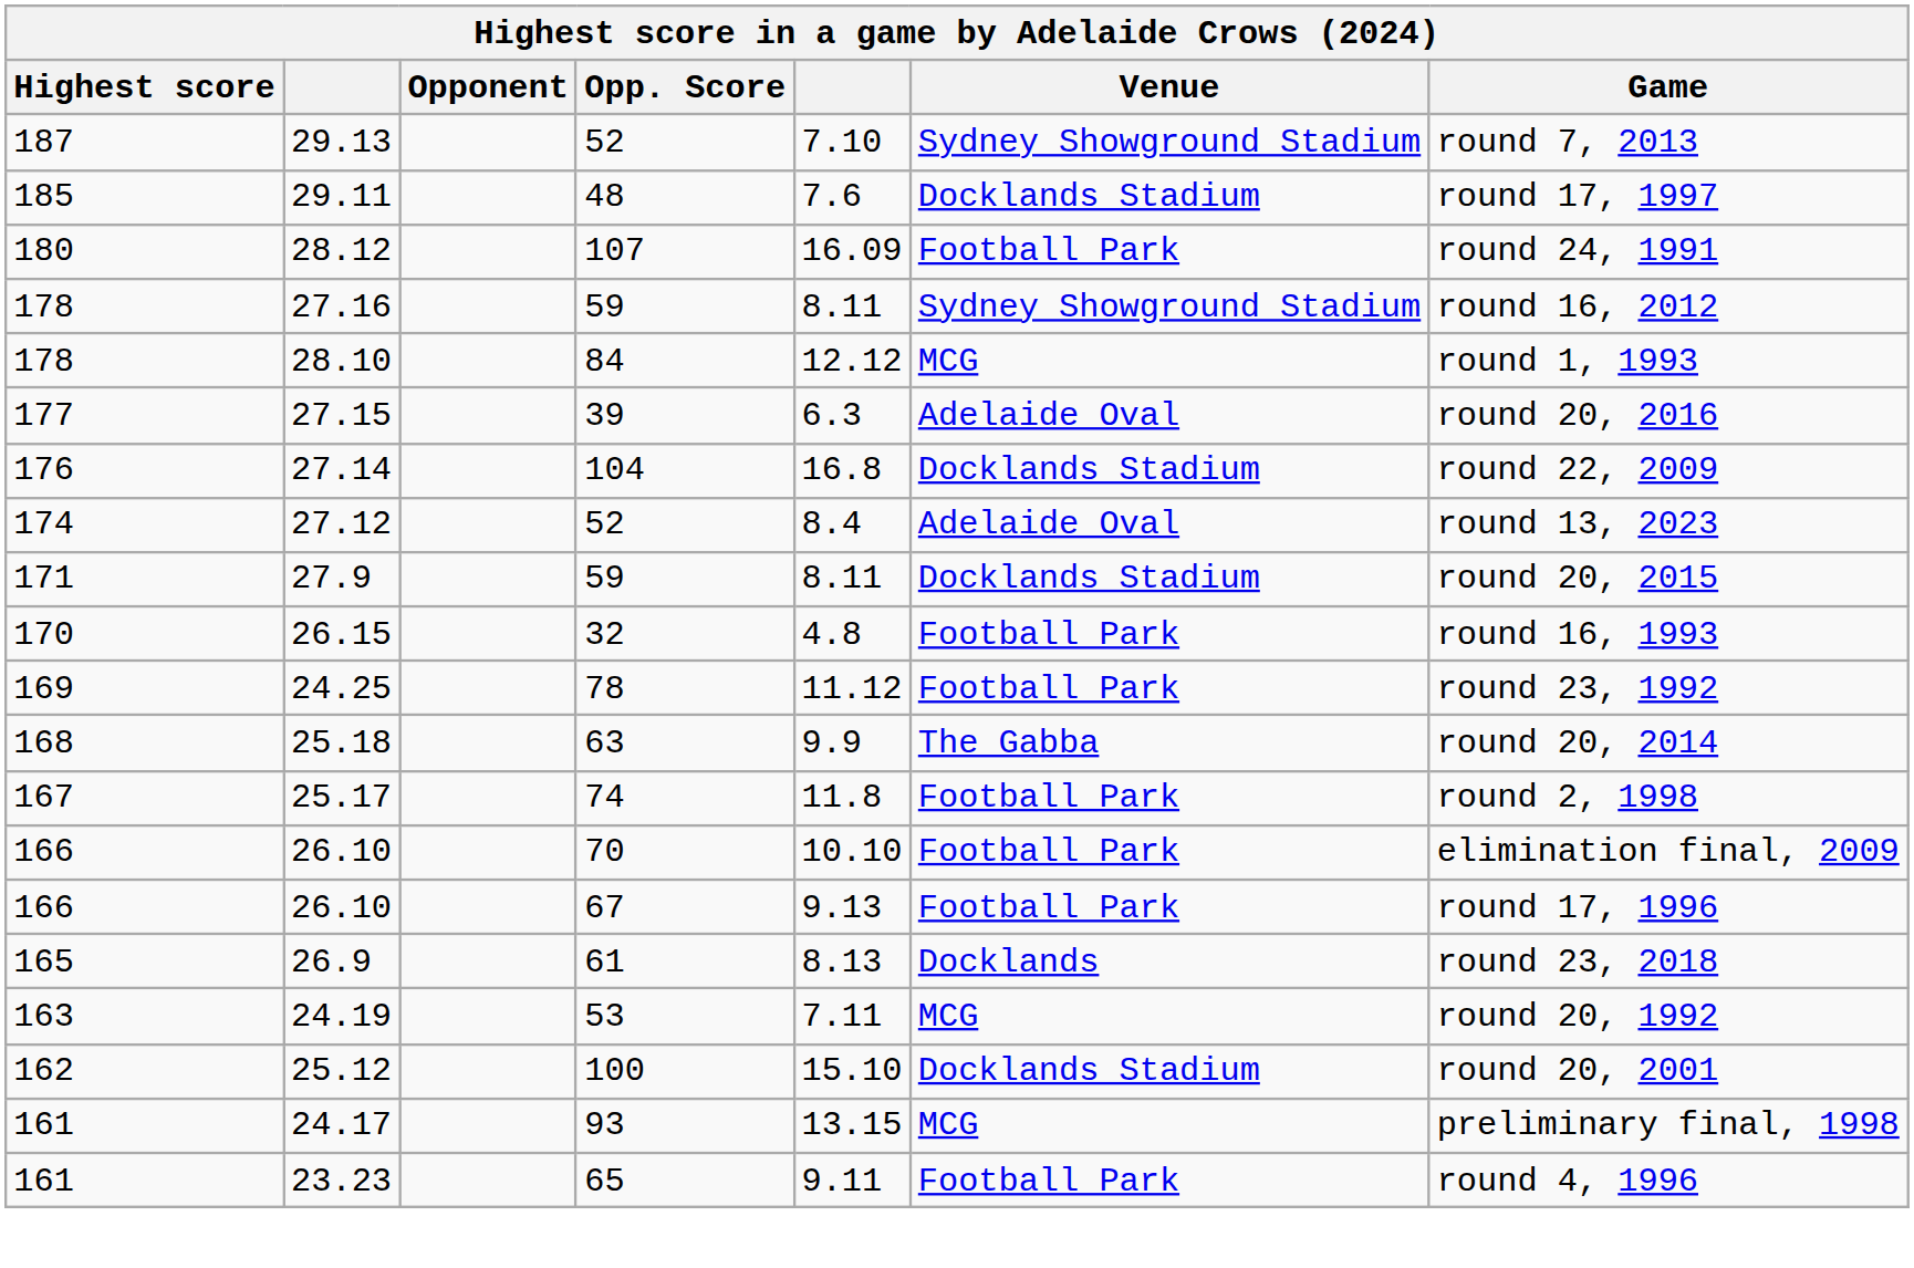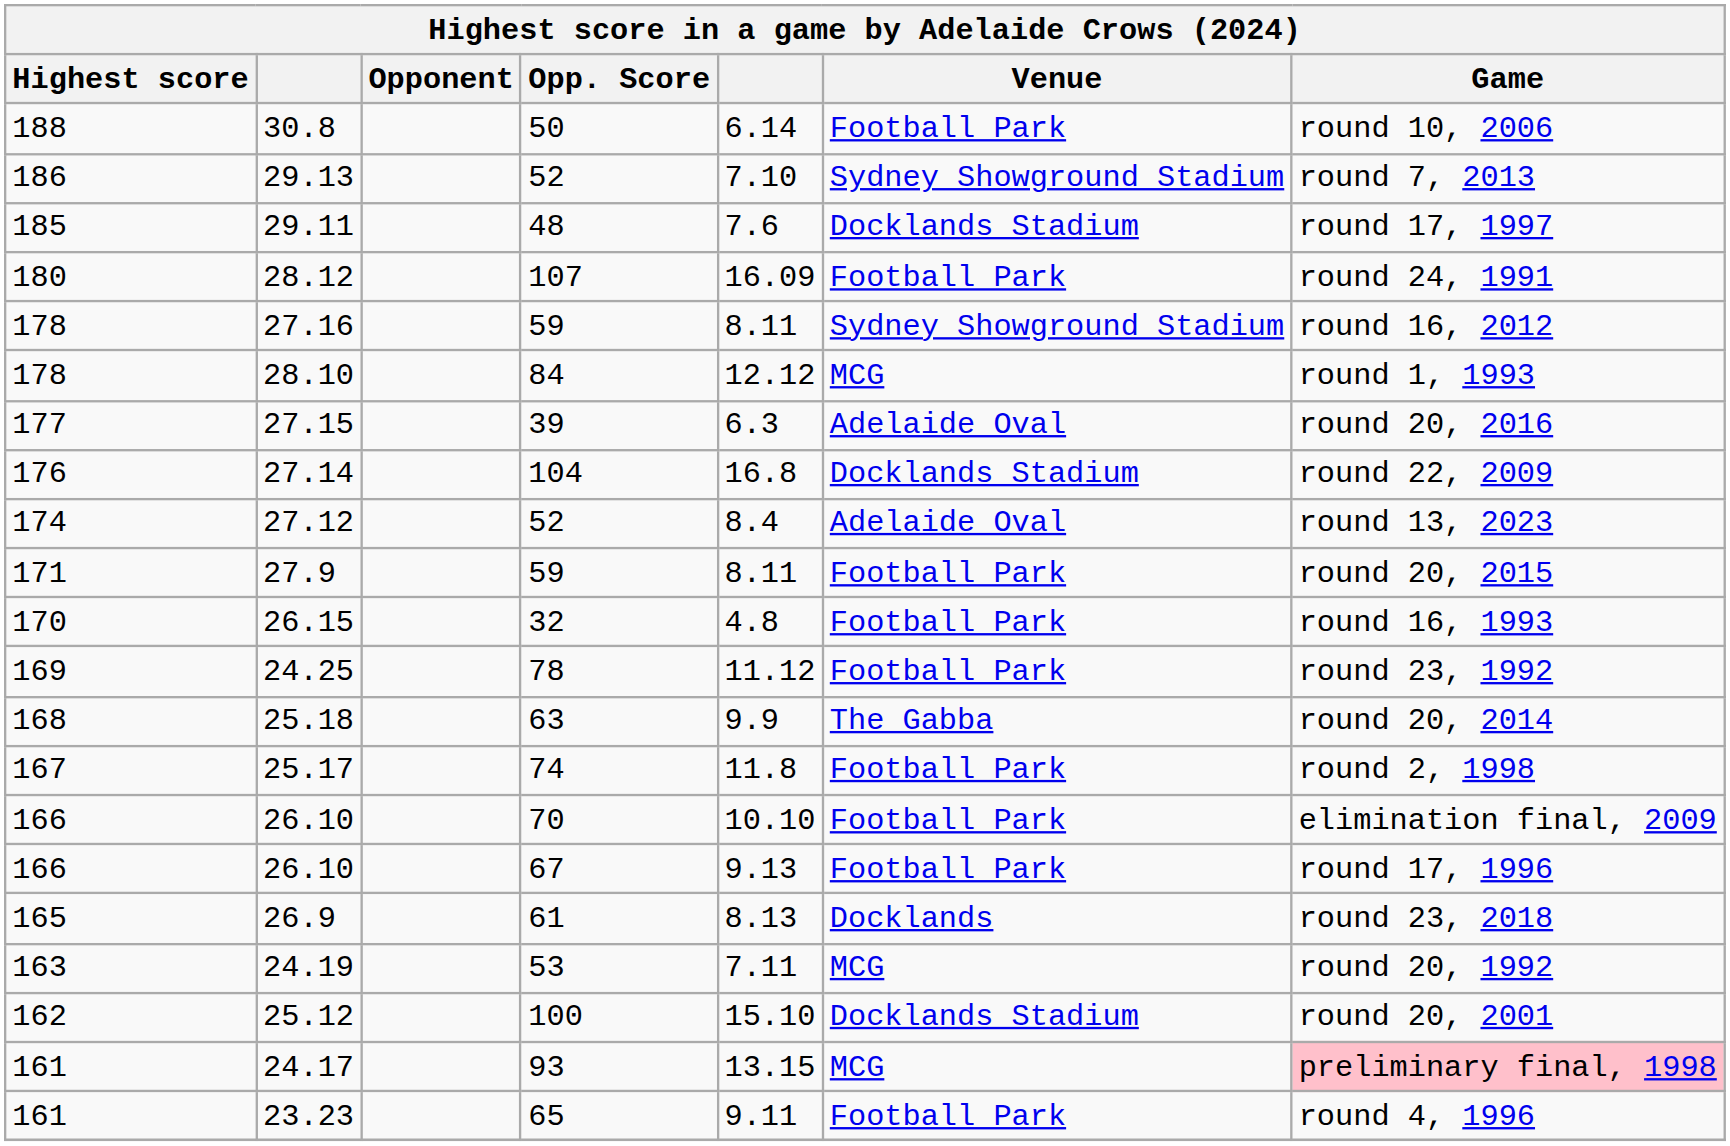+ row: 188 | 30.8 | 50 | 6.14 | Football Park | round 10, 2006
29.13 | Highest score: 187 -> 186
27.9 | Venue: Docklands Stadium -> Football Park
24.17 | Game: no background -> pink background
